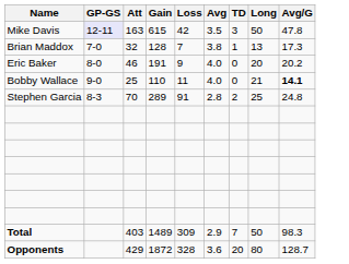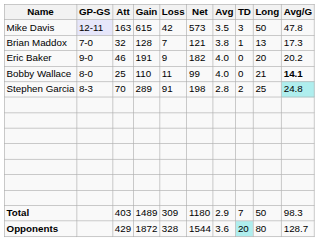+ column: Net | 573 | 121 | 182 | 99 | 198 | 1180 | 1544
Eric Baker | GP-GS: 8-0 -> 9-0
Bobby Wallace | GP-GS: 9-0 -> 8-0
Stephen Garcia | Avg/G: no background -> paleturquoise background
Opponents | TD: no background -> paleturquoise background
